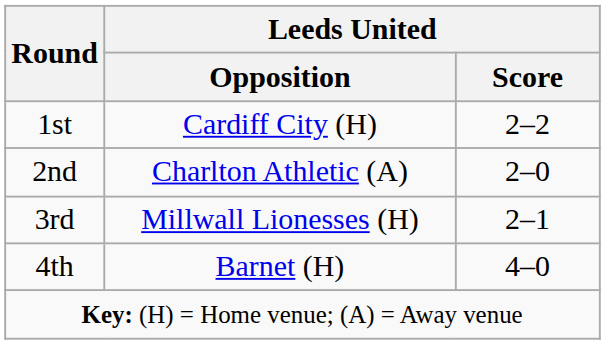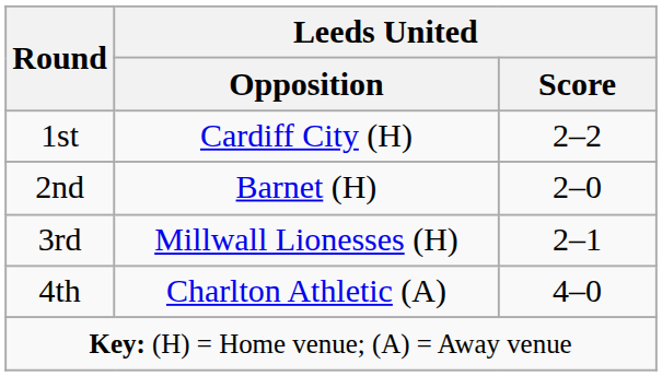2nd | Leeds United / Opposition: Charlton Athletic (A) -> Barnet (H)
4th | Leeds United / Opposition: Barnet (H) -> Charlton Athletic (A)
